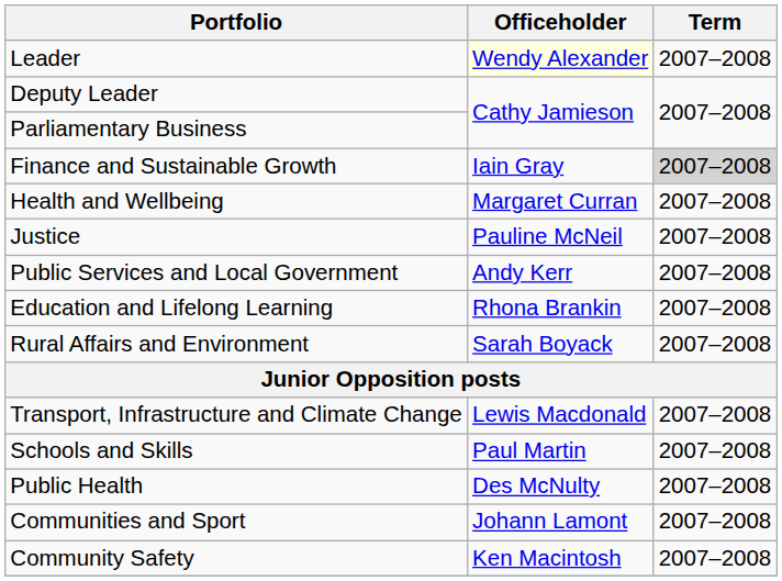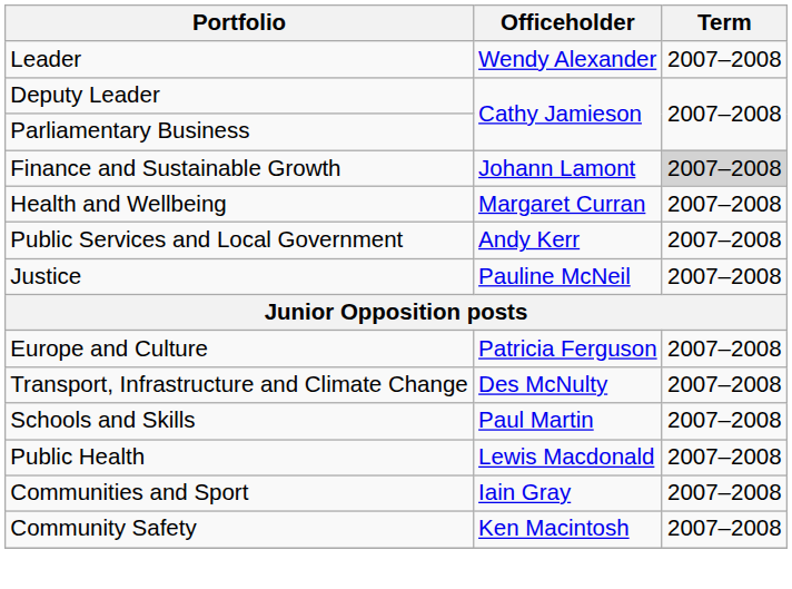Leader | Officeholder: lightyellow background -> no background
Finance and Sustainable Growth | Officeholder: Iain Gray -> Johann Lamont
rows swapped: Public Services and Local Government <-> Justice
- row: Education and Lifelong Learning | Rhona Brankin | 2007–2008
- row: Rural Affairs and Environment | Sarah Boyack | 2007–2008
+ row: Europe and Culture | Patricia Ferguson | 2007–2008
Transport, Infrastructure and Climate Change | Officeholder: Lewis Macdonald -> Des McNulty
Public Health | Officeholder: Des McNulty -> Lewis Macdonald
Communities and Sport | Officeholder: Johann Lamont -> Iain Gray
